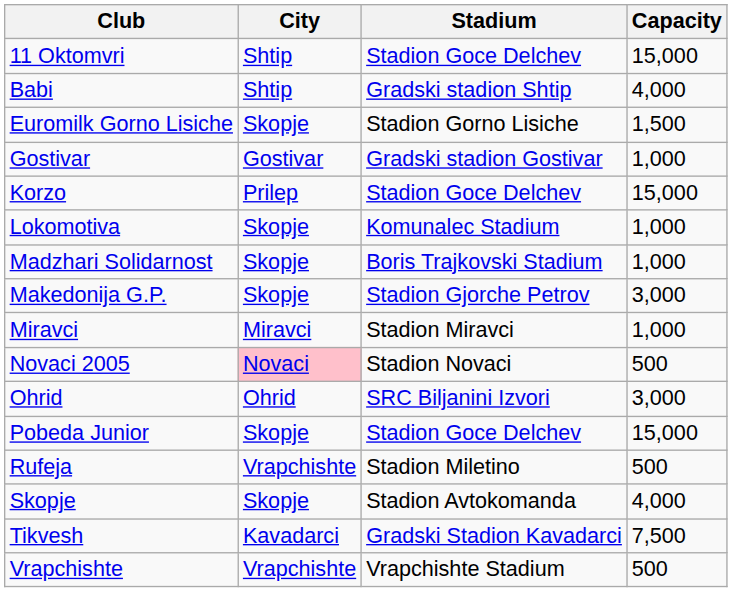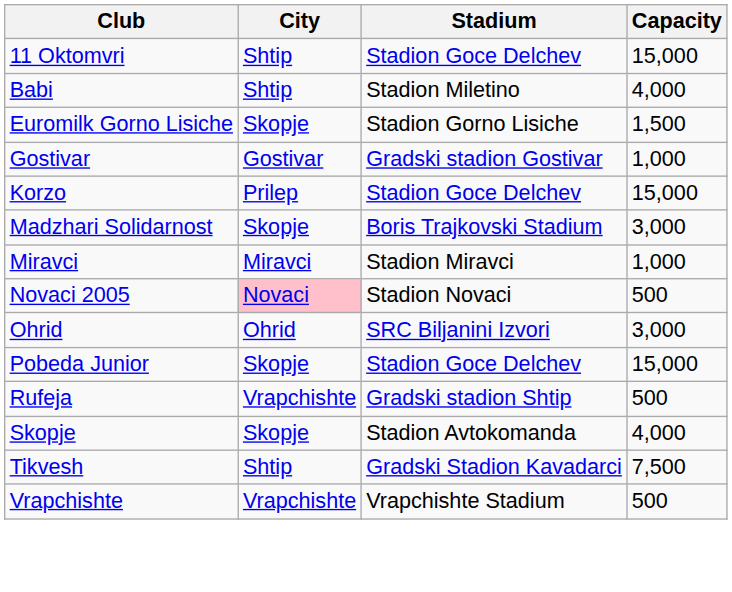Babi | Stadium: Gradski stadion Shtip -> Stadion Miletino
- row: Lokomotiva | Skopje | Komunalec Stadium | 1,000
Madzhari Solidarnost | Capacity: 1,000 -> 3,000
- row: Makedonija G.P. | Skopje | Stadion Gjorche Petrov | 3,000
Rufeja | Stadium: Stadion Miletino -> Gradski stadion Shtip
Tikvesh | City: Kavadarci -> Shtip
